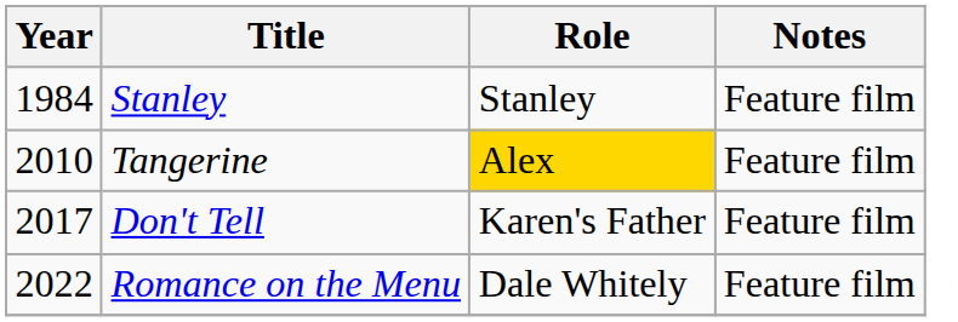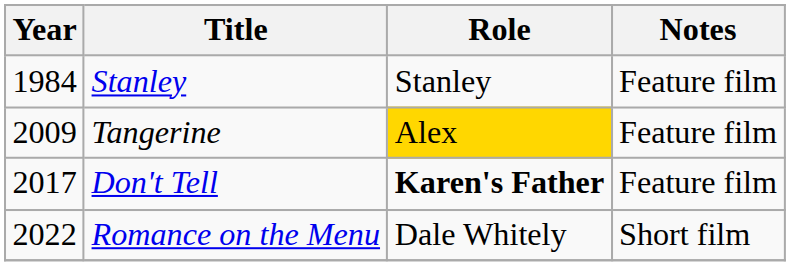Tangerine | Year: 2010 -> 2009
Don't Tell | Role: normal -> bold
Romance on the Menu | Notes: Feature film -> Short film
